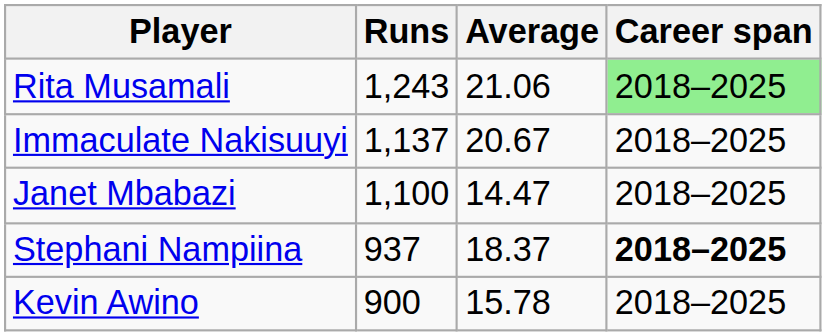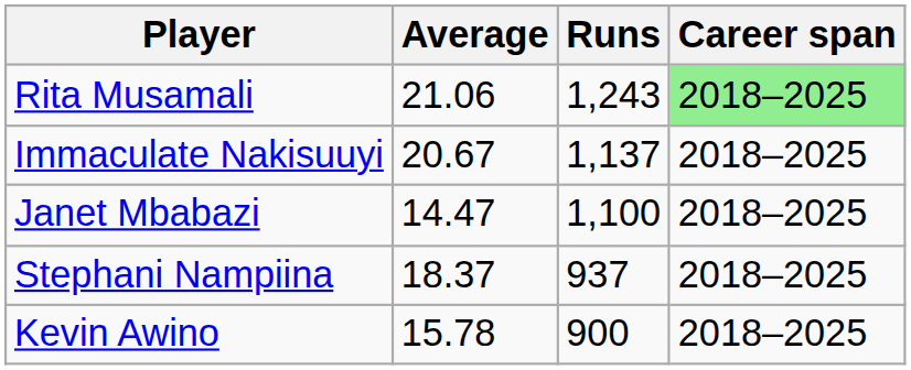columns swapped: Runs <-> Average
Stephani Nampiina | Career span: bold -> normal
